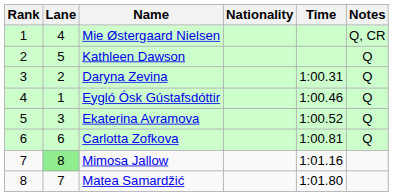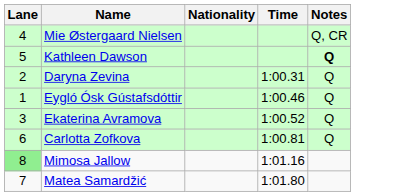- column: Rank | 1 | 2 | 3 | 4 | 5 | 6 | 7 | 8
Kathleen Dawson | Notes: normal -> bold
